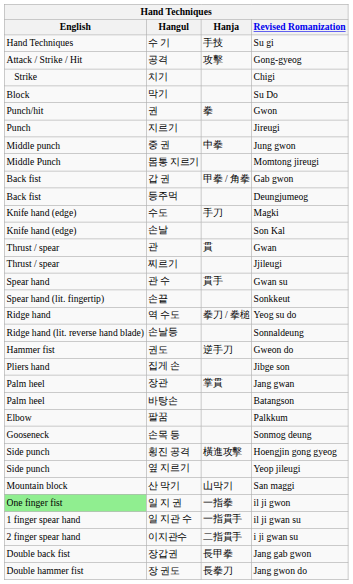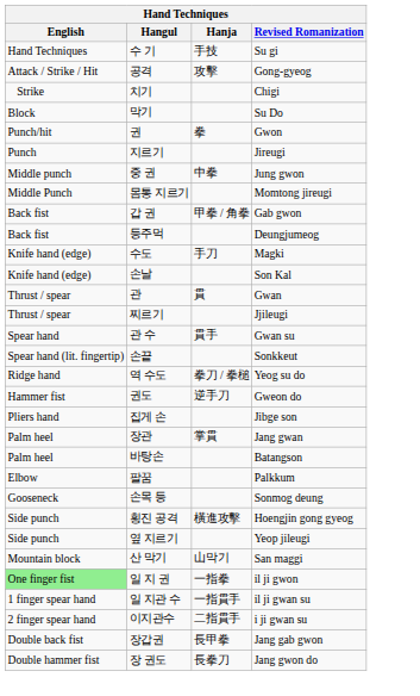- row: Ridge hand (lit. reverse hand blade) | 손날등 | Sonnaldeung
